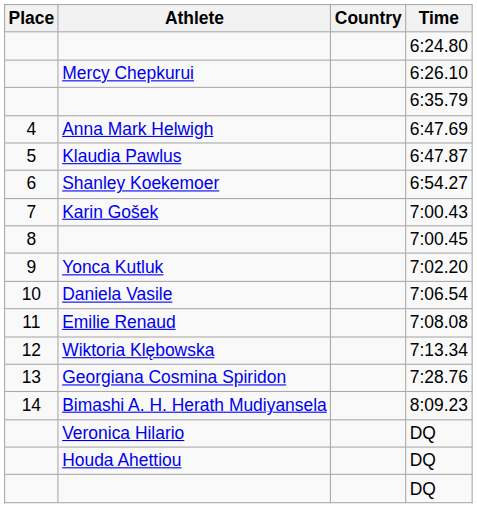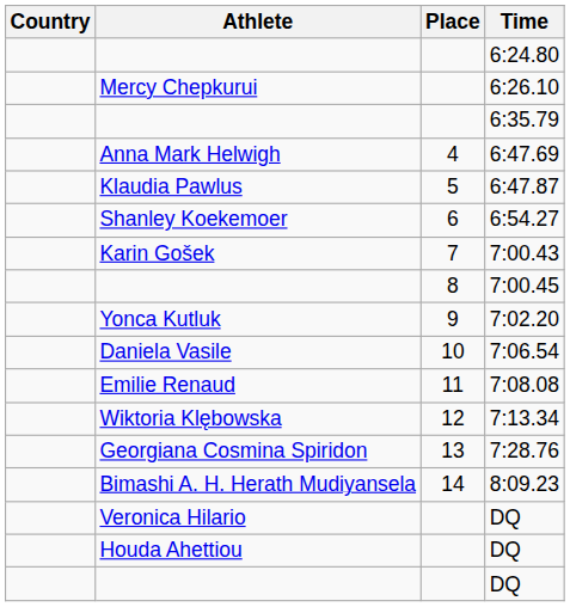columns swapped: Place <-> Country
